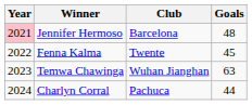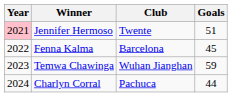Jennifer Hermoso | Club: Barcelona -> Twente
Jennifer Hermoso | Goals: 48 -> 51
Fenna Kalma | Club: Twente -> Barcelona
Temwa Chawinga | Goals: 63 -> 59
